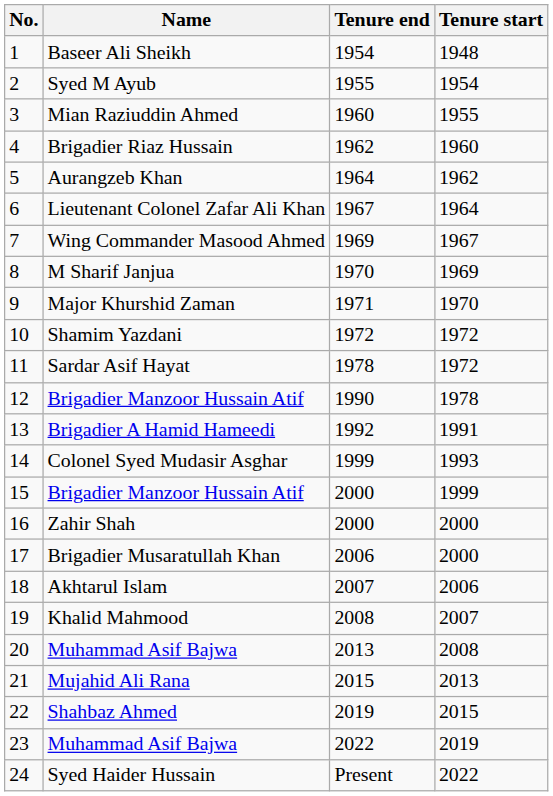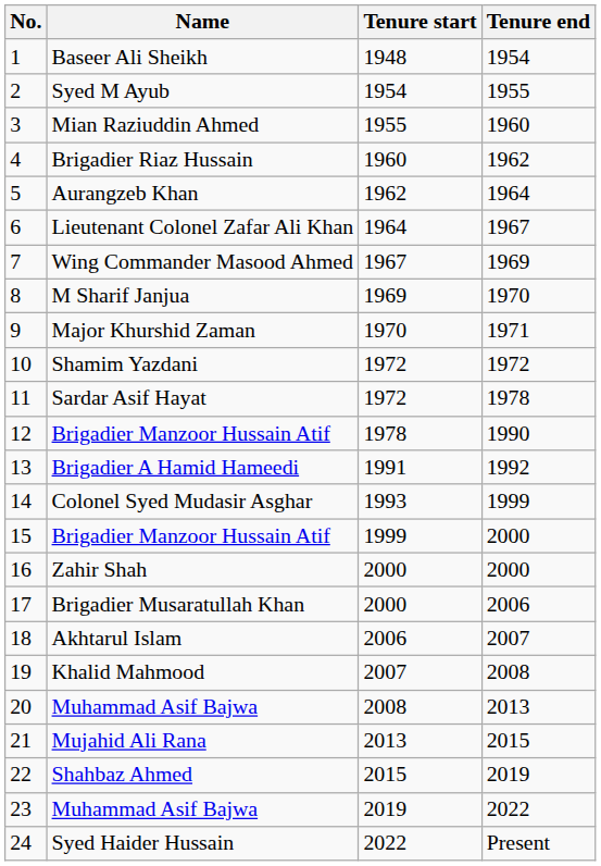columns swapped: Tenure start <-> Tenure end
